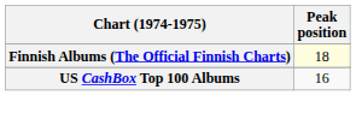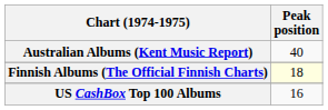+ row: Australian Albums (Kent Music Report) | 40
